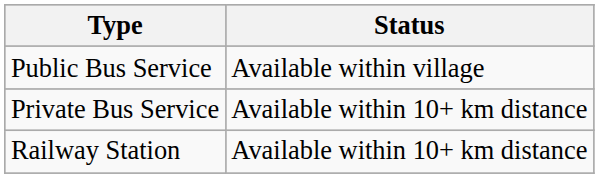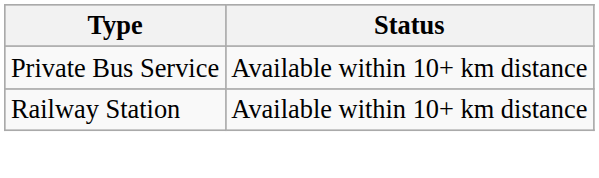- row: Public Bus Service | Available within village
